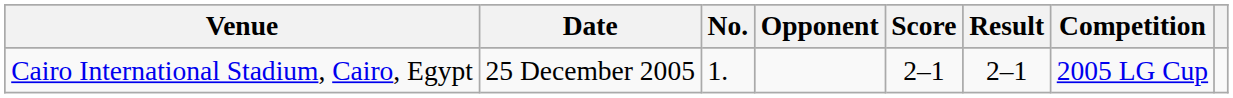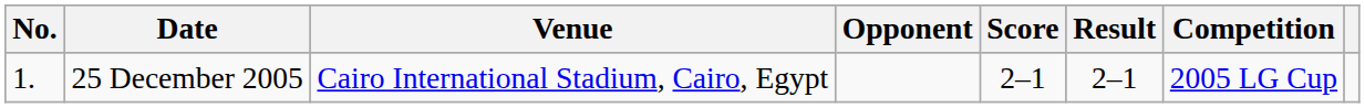columns swapped: No. <-> Venue
